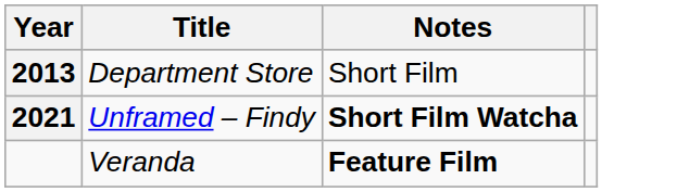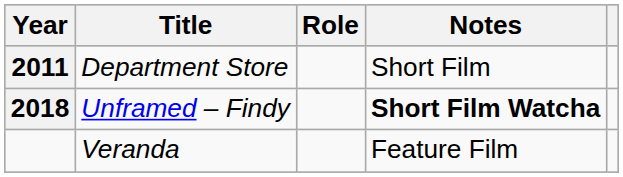+ column: Role
Department Store | Year: 2013 -> 2011
Unframed – Findy | Year: 2021 -> 2018
Veranda | Notes: bold -> normal
